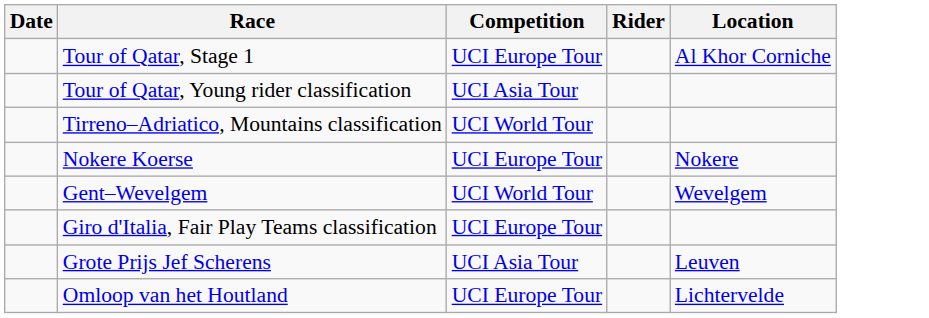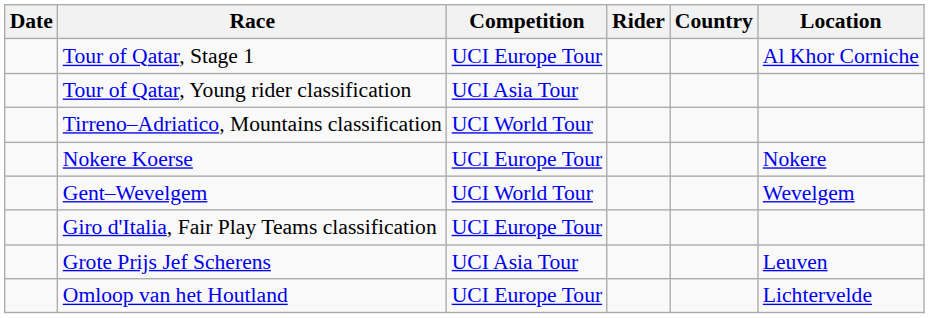+ column: Country
